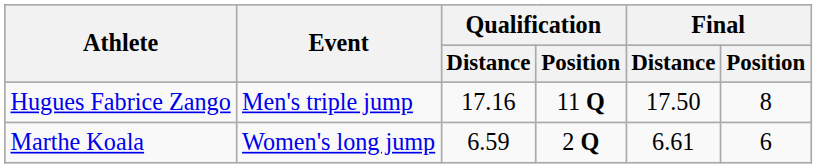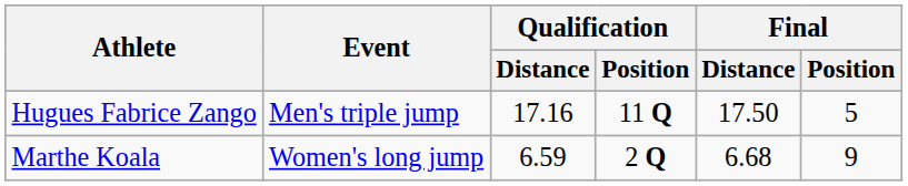Hugues Fabrice Zango | Final / Position: 8 -> 5
Marthe Koala | Final / Distance: 6.61 -> 6.68
Marthe Koala | Final / Position: 6 -> 9
